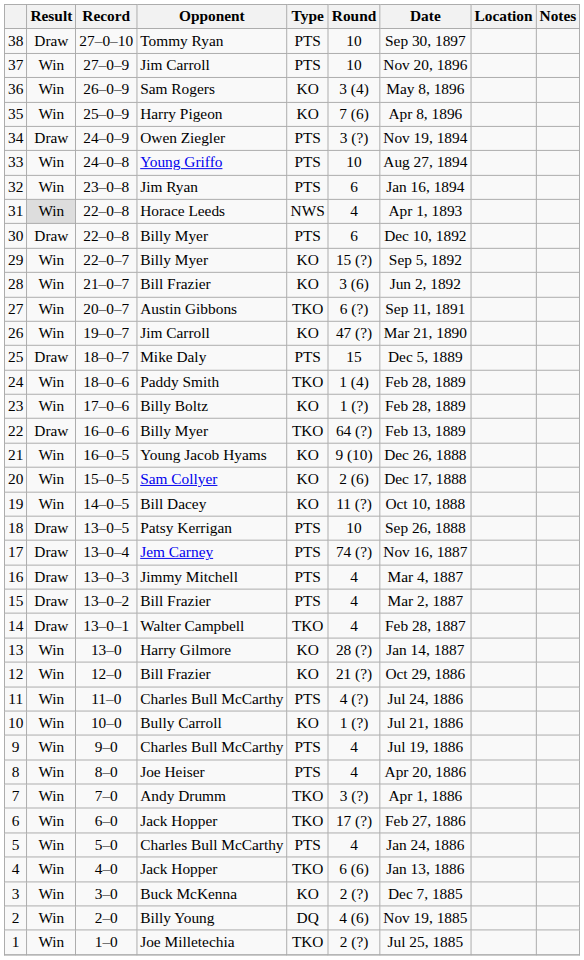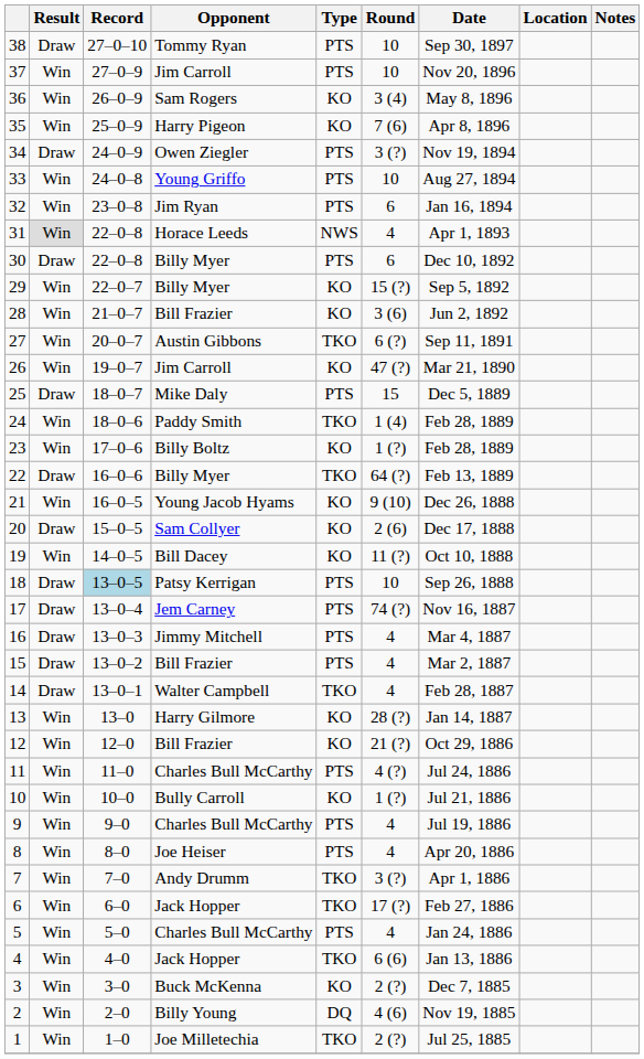20 | Result: Win -> Draw
18 | Record: no background -> lightblue background
